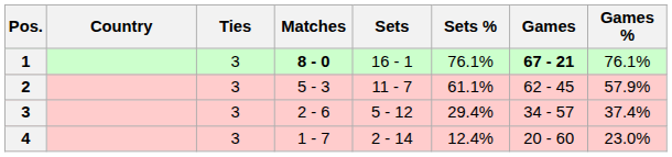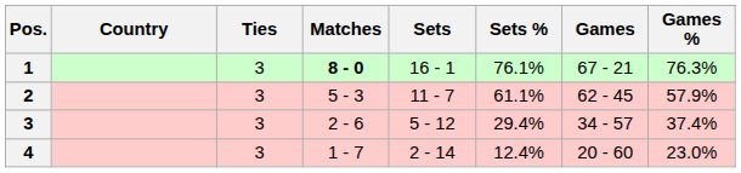1 | Games: bold -> normal
1 | Games %: 76.1% -> 76.3%
